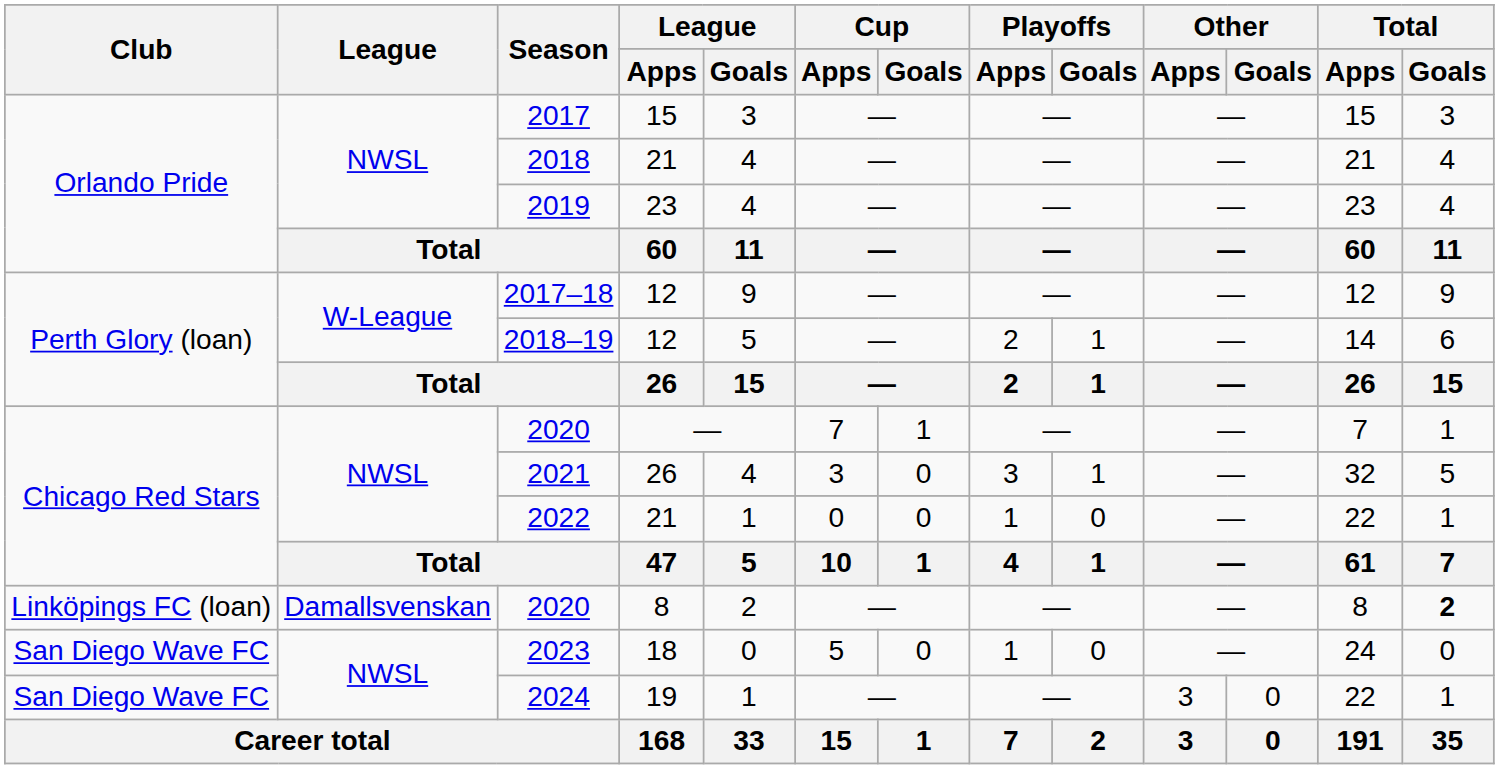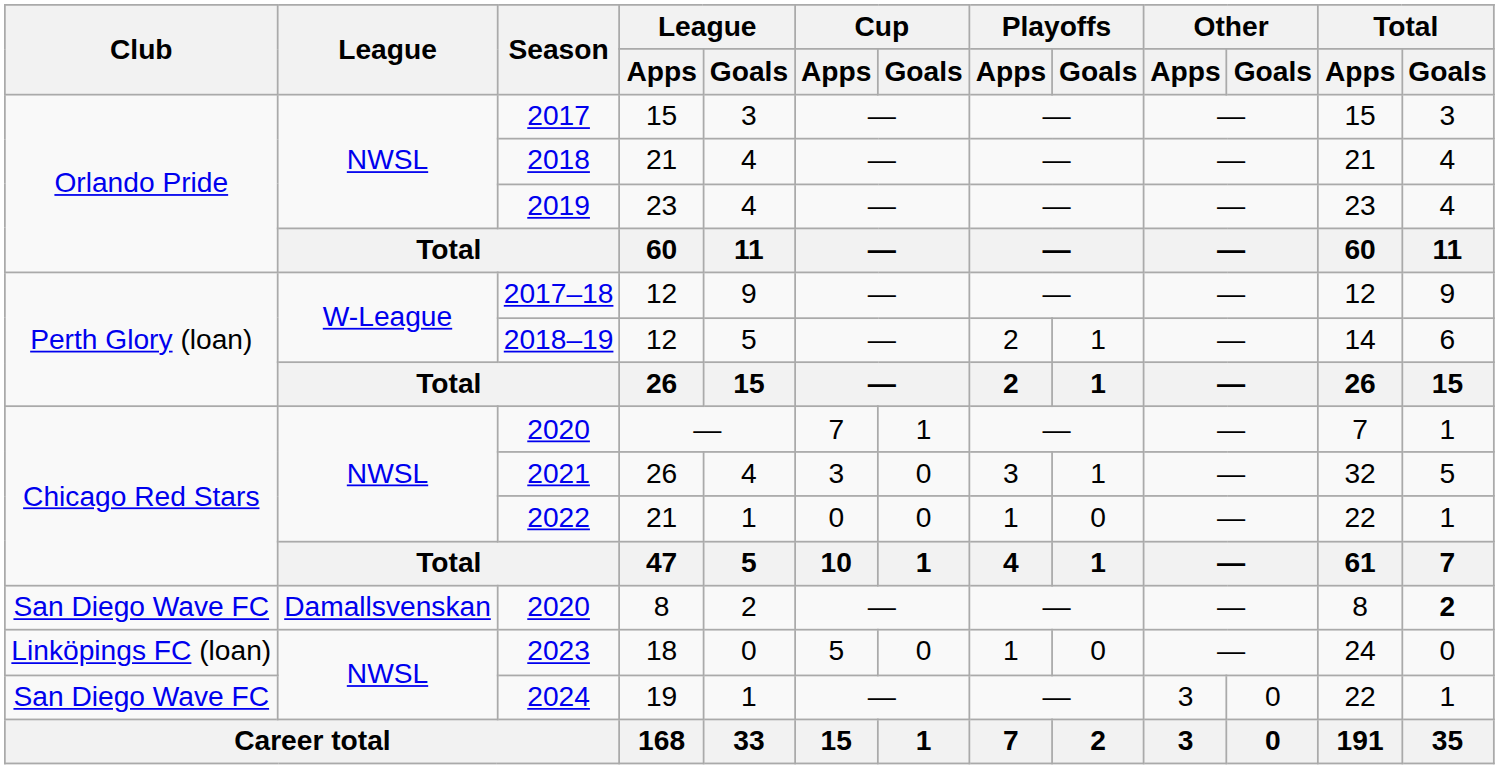2020 / 8 | Club: Linköpings FC (loan) -> San Diego Wave FC
2023 | Club: San Diego Wave FC -> Linköpings FC (loan)
